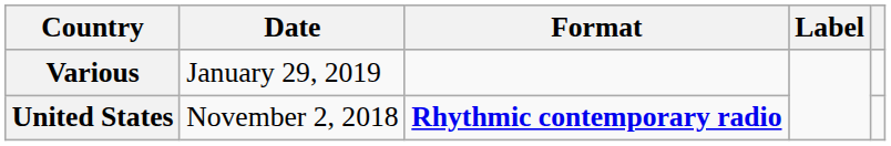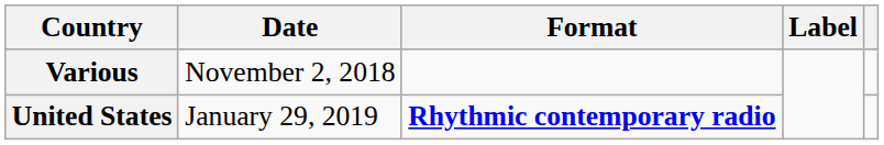Various | Date: January 29, 2019 -> November 2, 2018
United States | Date: November 2, 2018 -> January 29, 2019
